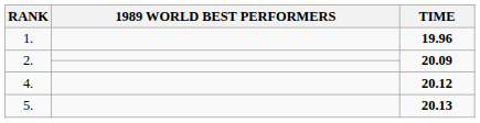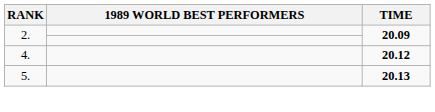- row: 1. | 19.96
